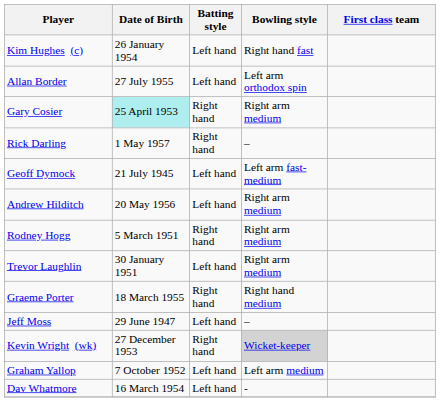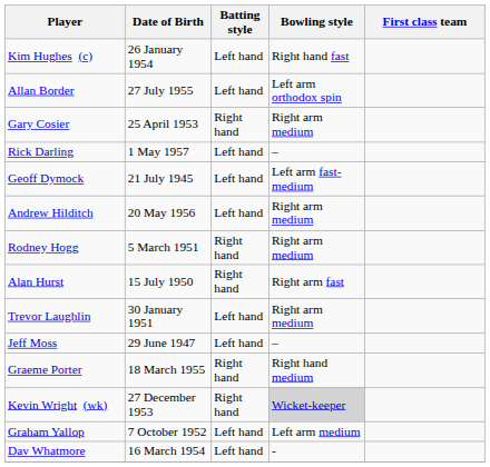Gary Cosier | Date of Birth: paleturquoise background -> no background
Rick Darling | Batting style: Right hand -> Left hand
+ row: Alan Hurst | 15 July 1950 | Right hand | Right arm fast
rows swapped: Jeff Moss <-> Graeme Porter
